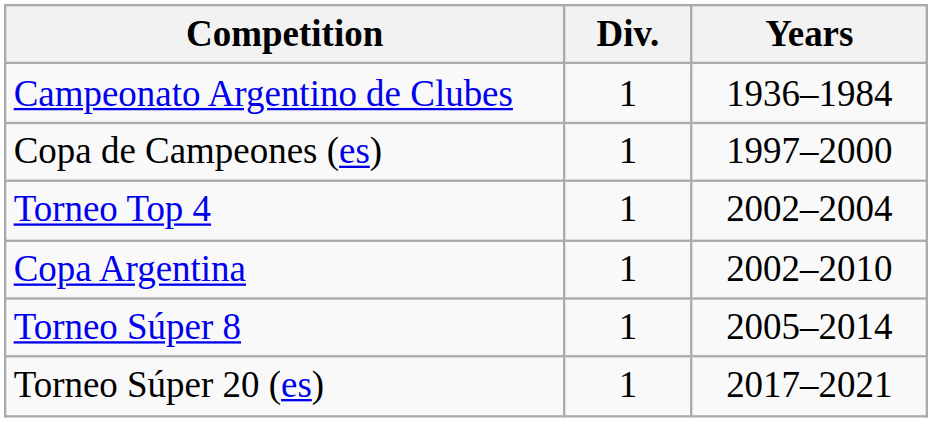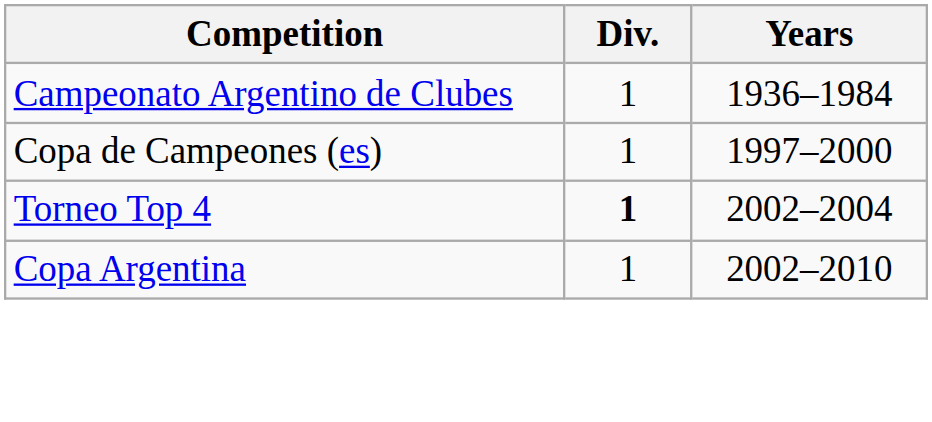Torneo Top 4 | Div.: normal -> bold
- row: Torneo Súper 8 | 1 | 2005–2014
- row: Torneo Súper 20 (es) | 1 | 2017–2021
